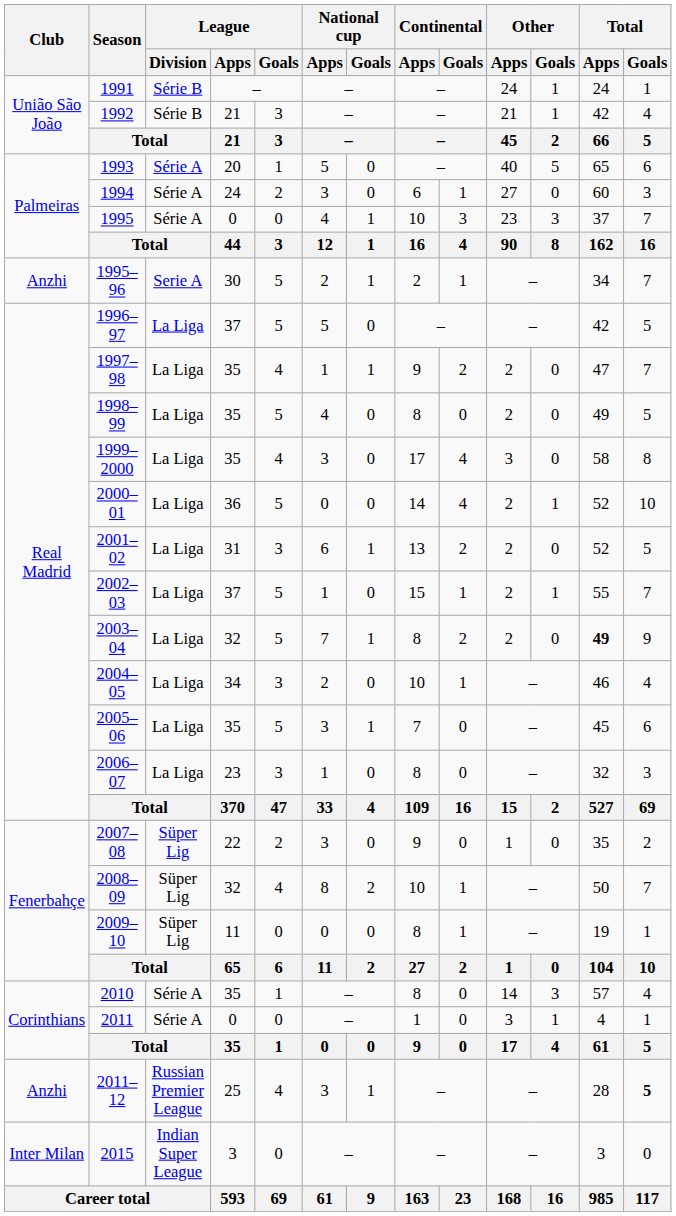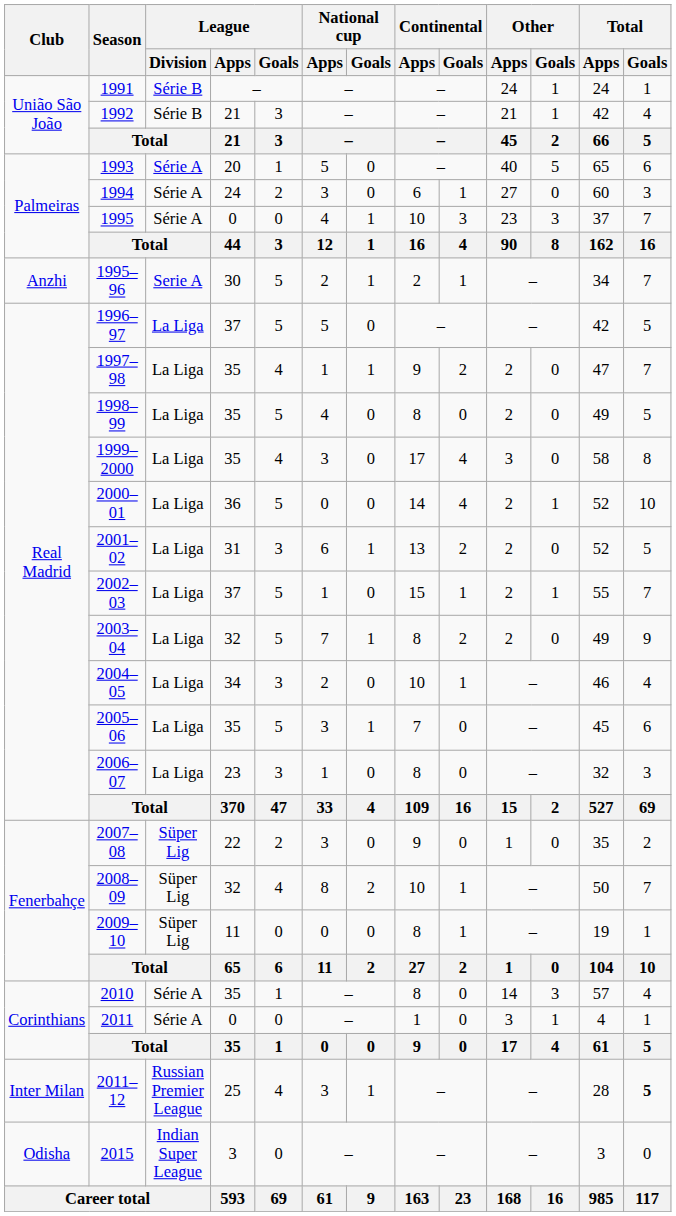2003–04 | Total / Apps: bold -> normal
2011–12 | Club: Anzhi -> Inter Milan
2015 | Club: Inter Milan -> Odisha
